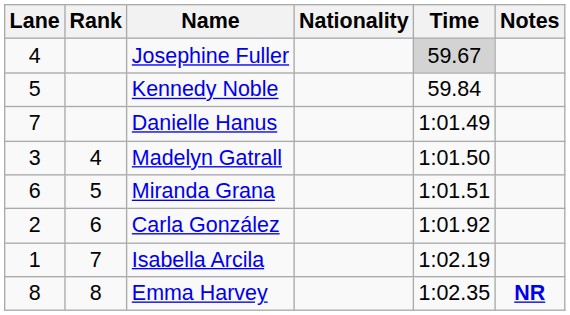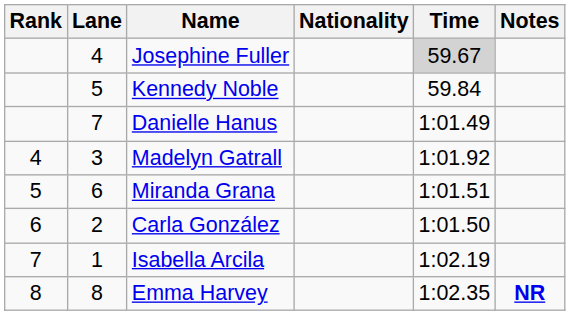columns swapped: Rank <-> Lane
Madelyn Gatrall | Time: 1:01.50 -> 1:01.92
Carla González | Time: 1:01.92 -> 1:01.50
